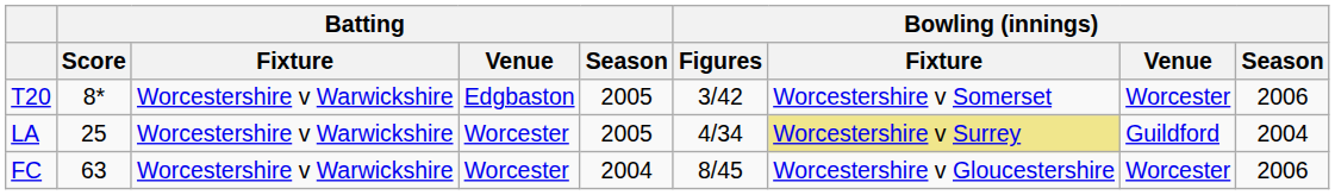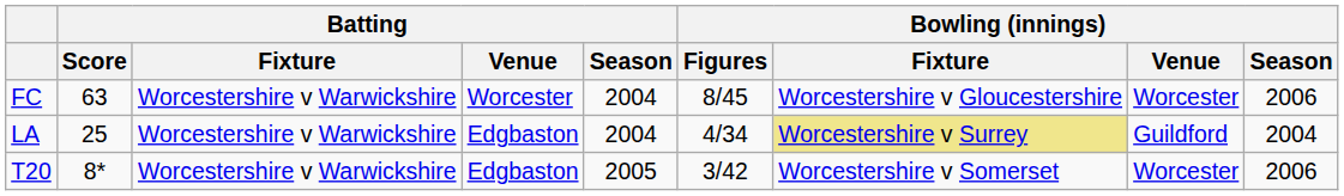rows swapped: FC <-> T20
LA | Batting / Venue: Worcester -> Edgbaston
LA | Batting / Season: 2005 -> 2004
